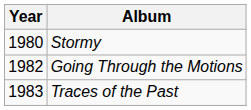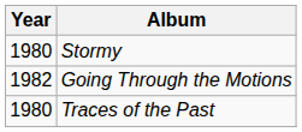Traces of the Past | Year: 1983 -> 1980
